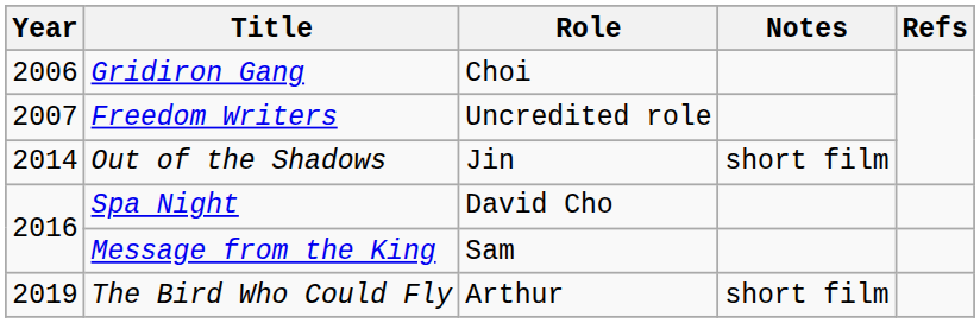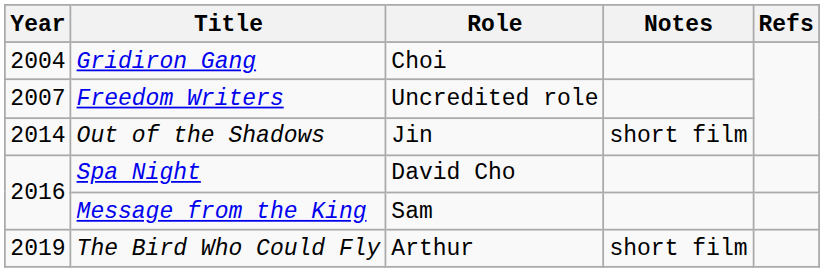Gridiron Gang | Year: 2006 -> 2004
